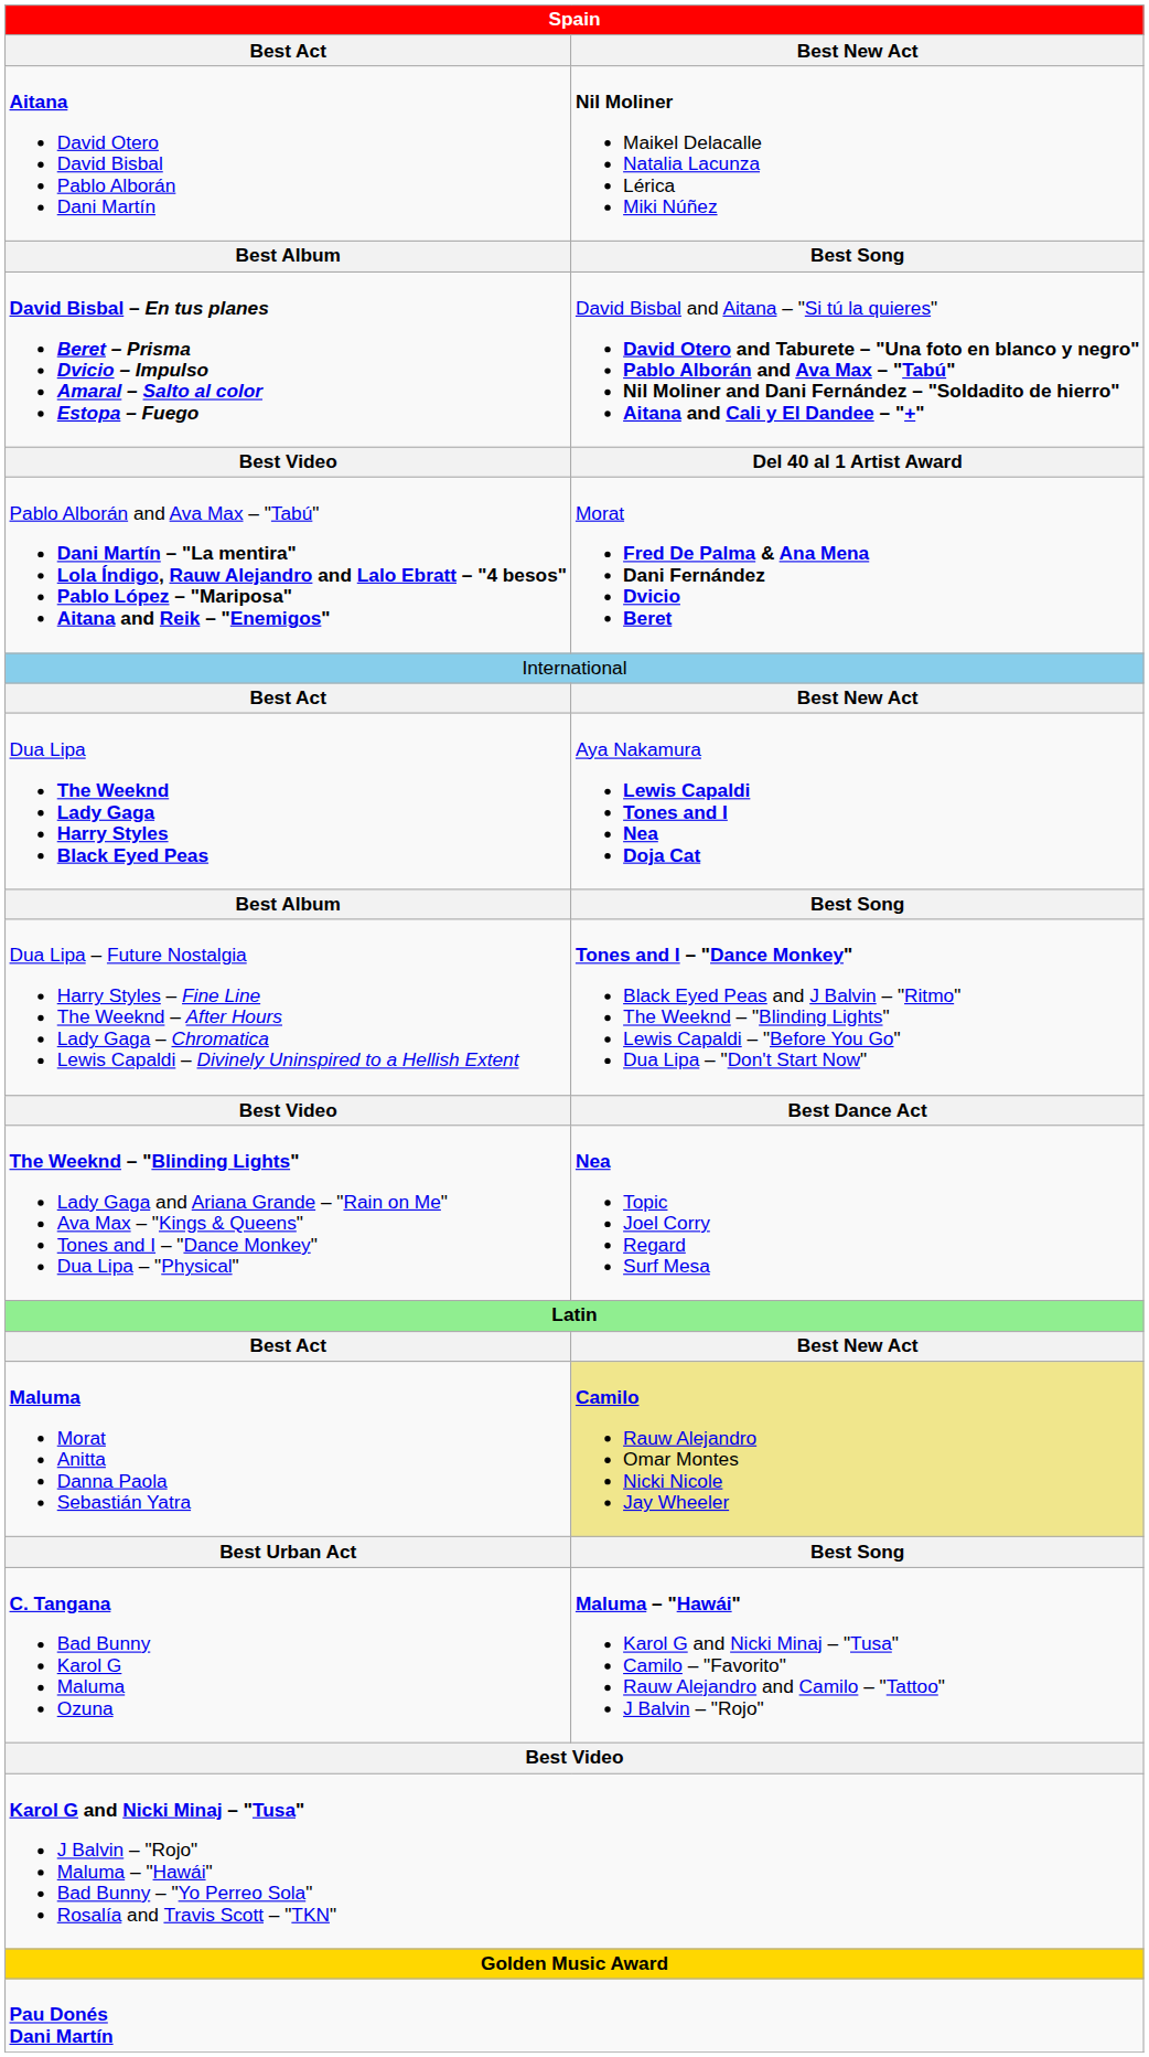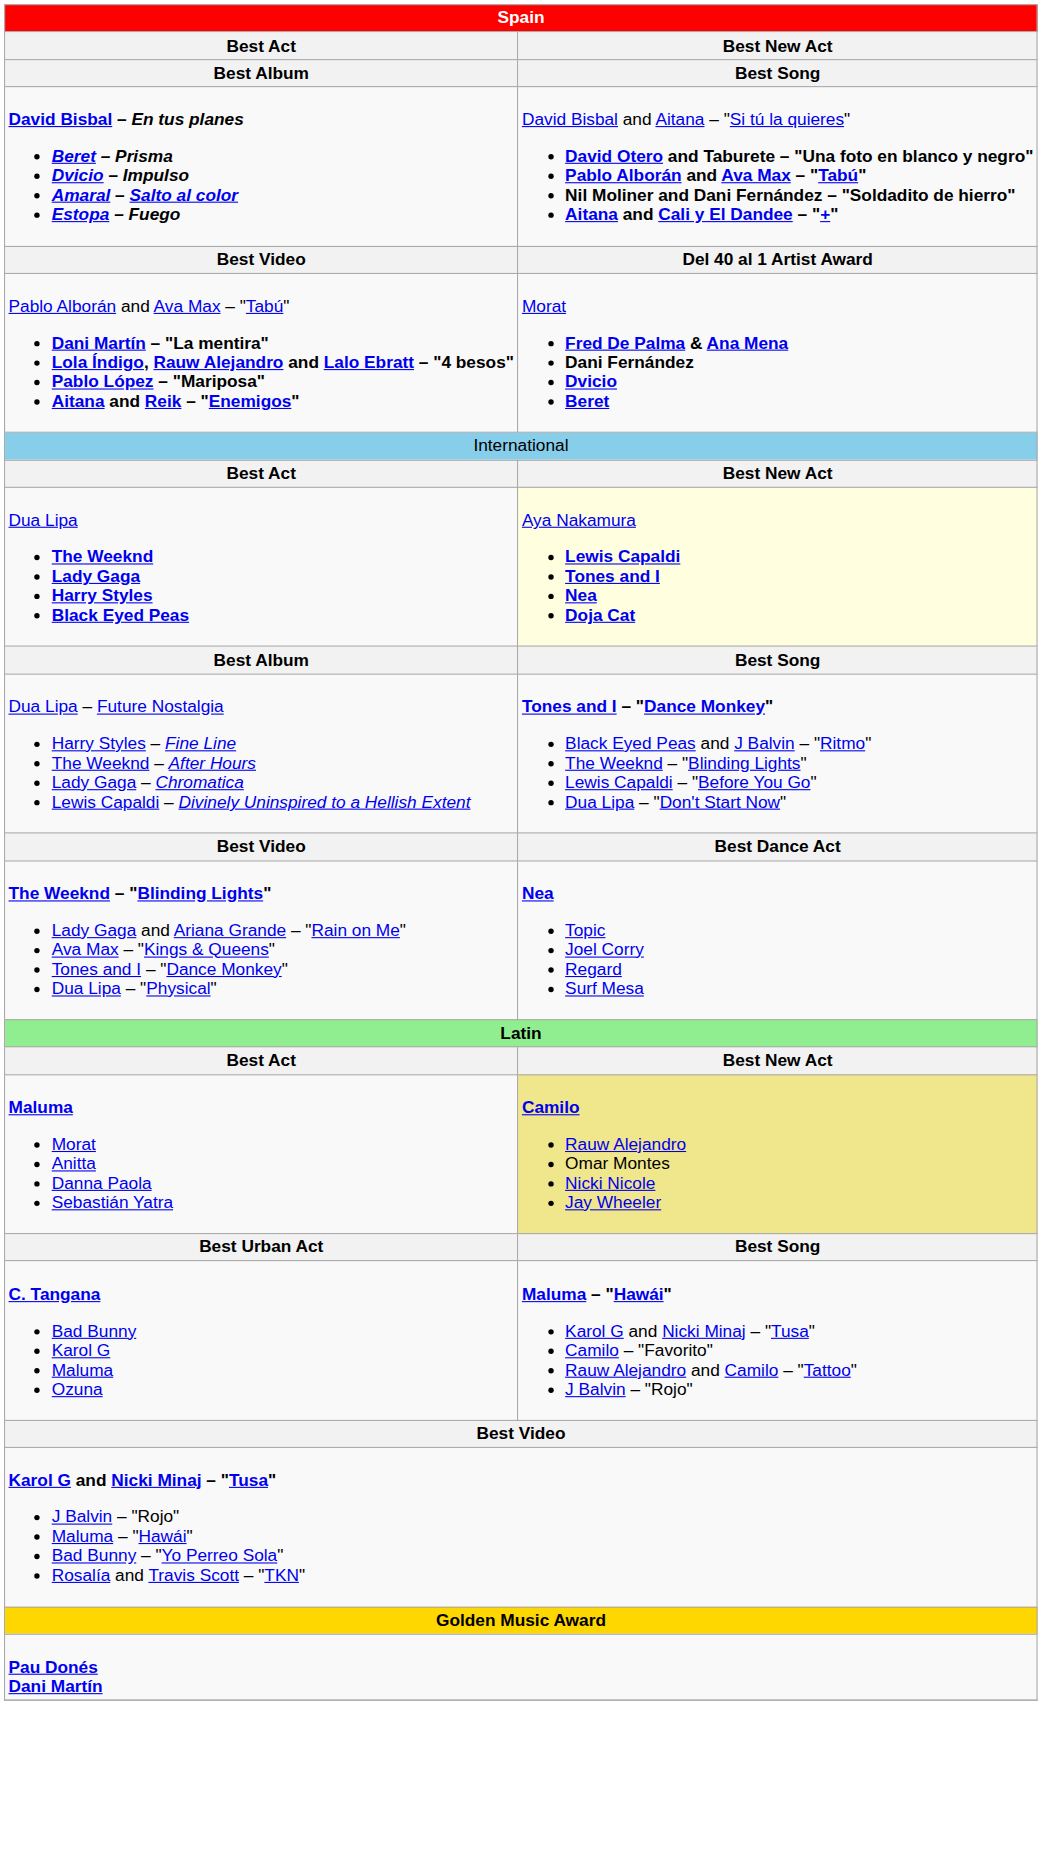- row: Aitana David Otero David Bisbal Pablo Alborán Dani Martín | Nil Moliner Maikel Delacalle Natalia Lacunza Lérica Miki Núñez
Dua Lipa The Weeknd Lady Gaga Harry Styles Black Eyed Peas | Best New Act: no background -> lightyellow background
